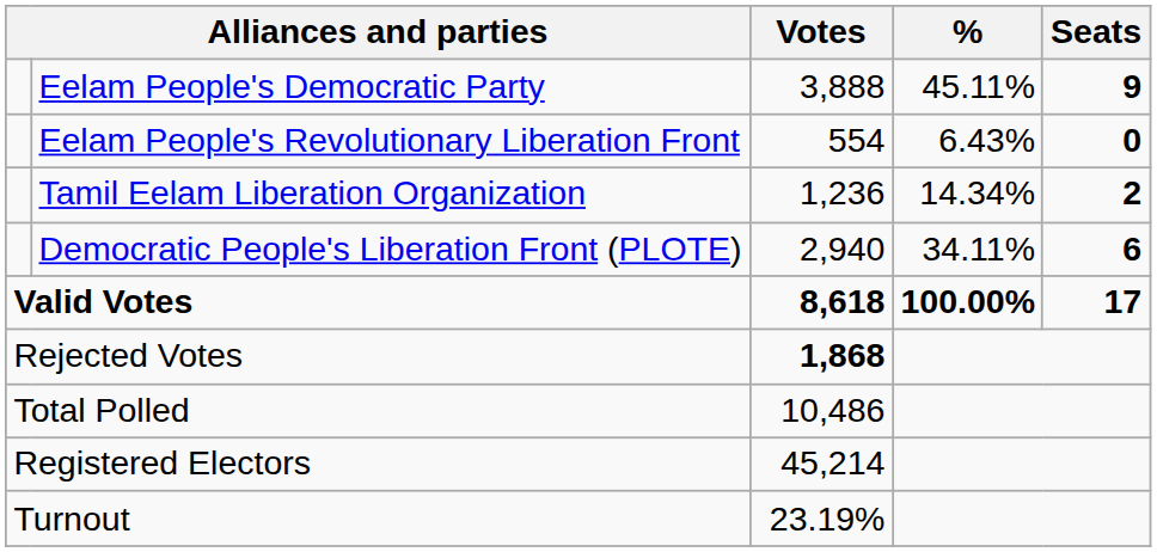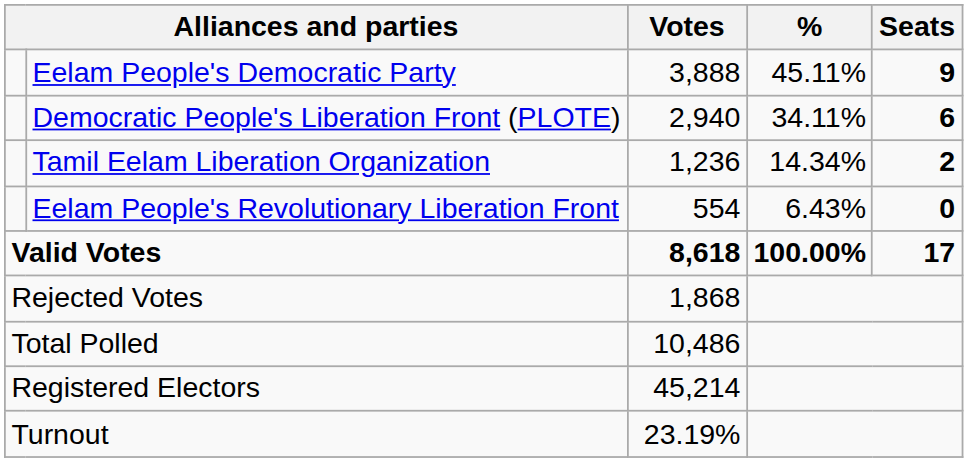rows swapped: Democratic People's Liberation Front (PLOTE) <-> Eelam People's Revolutionary Liberation Front
Rejected Votes | Votes: bold -> normal
